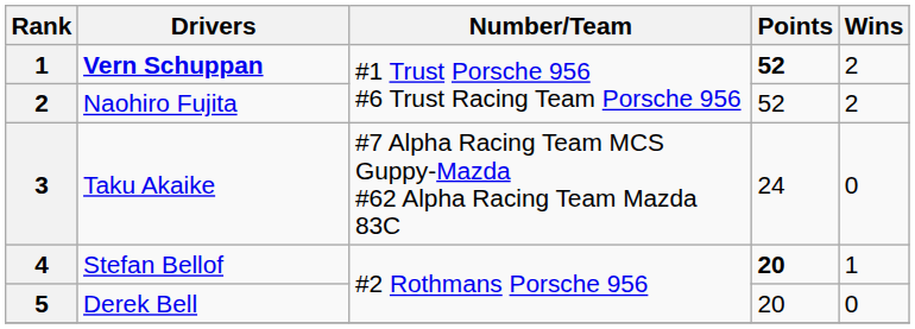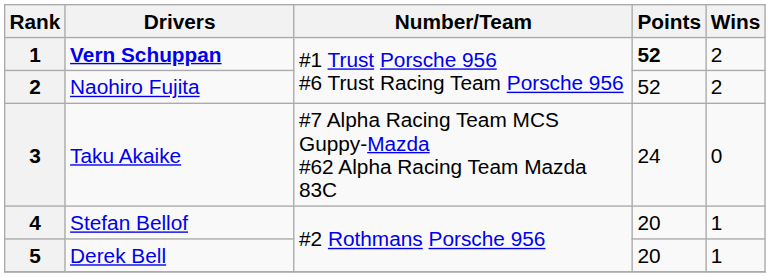Stefan Bellof | Points: bold -> normal
Derek Bell | Wins: 0 -> 1
